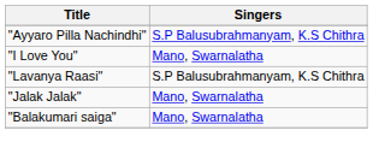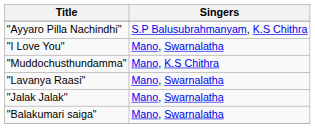+ row: "Muddochusthundamma" | Mano, K.S Chithra
"Lavanya Raasi" | Singers: S.P Balusubrahmanyam, K.S Chithra -> Mano, Swarnalatha
